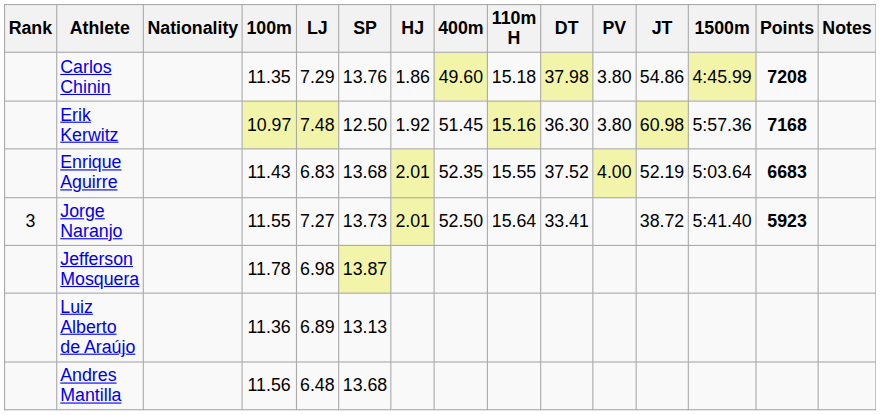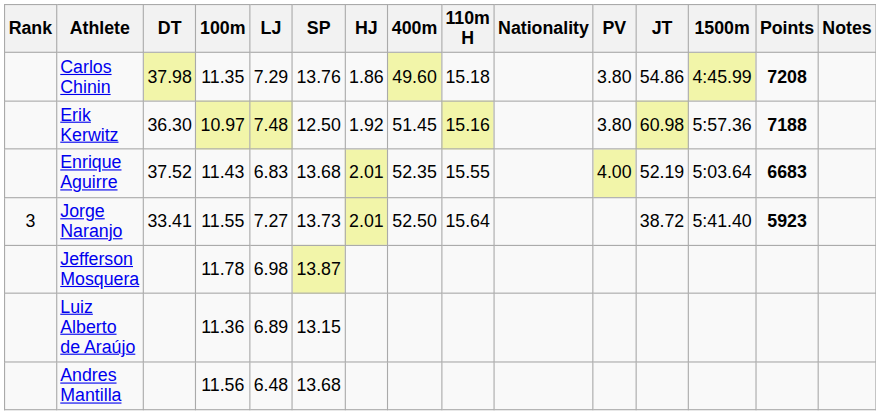columns swapped: Nationality <-> DT
Erik Kerwitz | Points: 7168 -> 7188
Luiz Alberto de Araújo | SP: 13.13 -> 13.15
